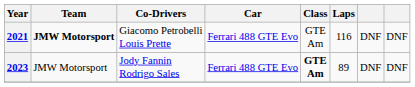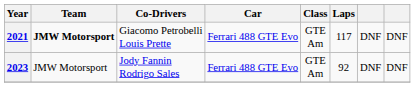2021 | Laps: 116 -> 117
2023 | Class: bold -> normal
2023 | Laps: 89 -> 92
